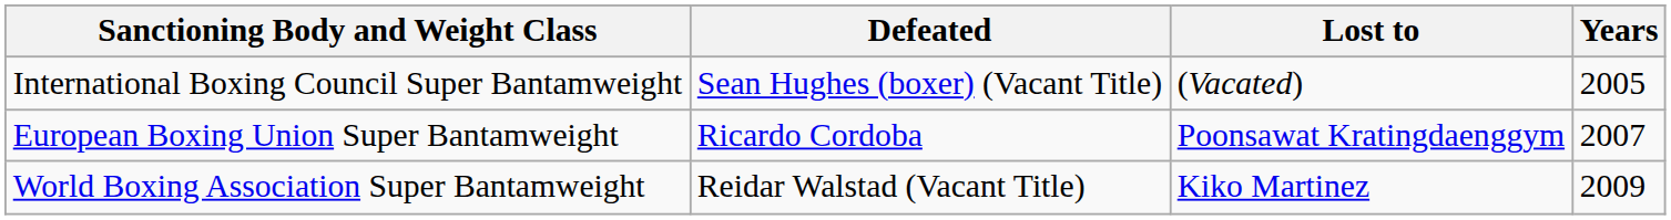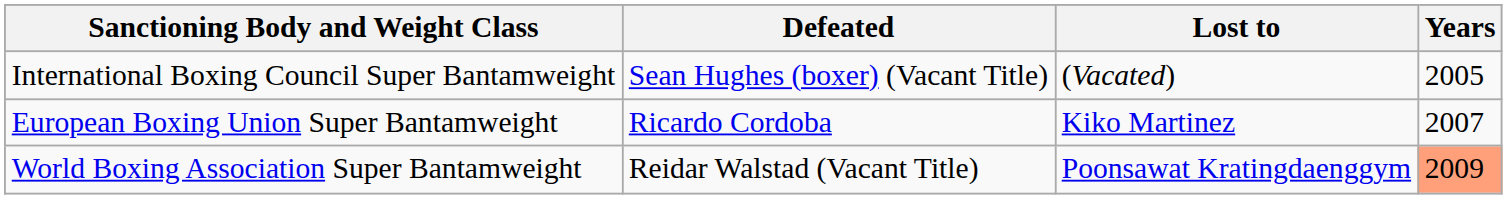European Boxing Union Super Bantamweight | Lost to: Poonsawat Kratingdaenggym -> Kiko Martinez
World Boxing Association Super Bantamweight | Lost to: Kiko Martinez -> Poonsawat Kratingdaenggym
World Boxing Association Super Bantamweight | Years: no background -> lightsalmon background
